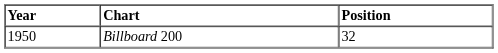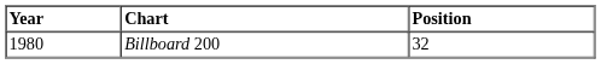Billboard 200 | Year: 1950 -> 1980
